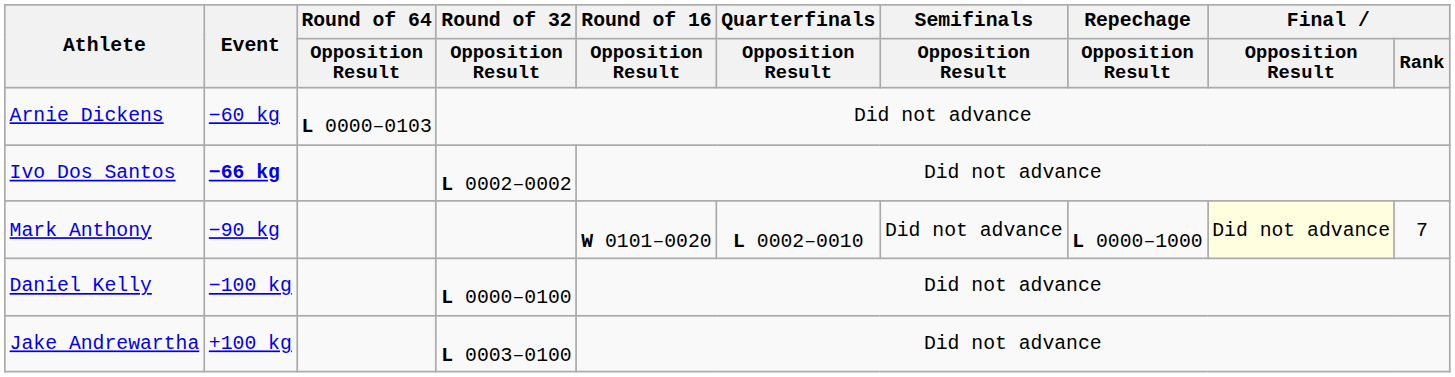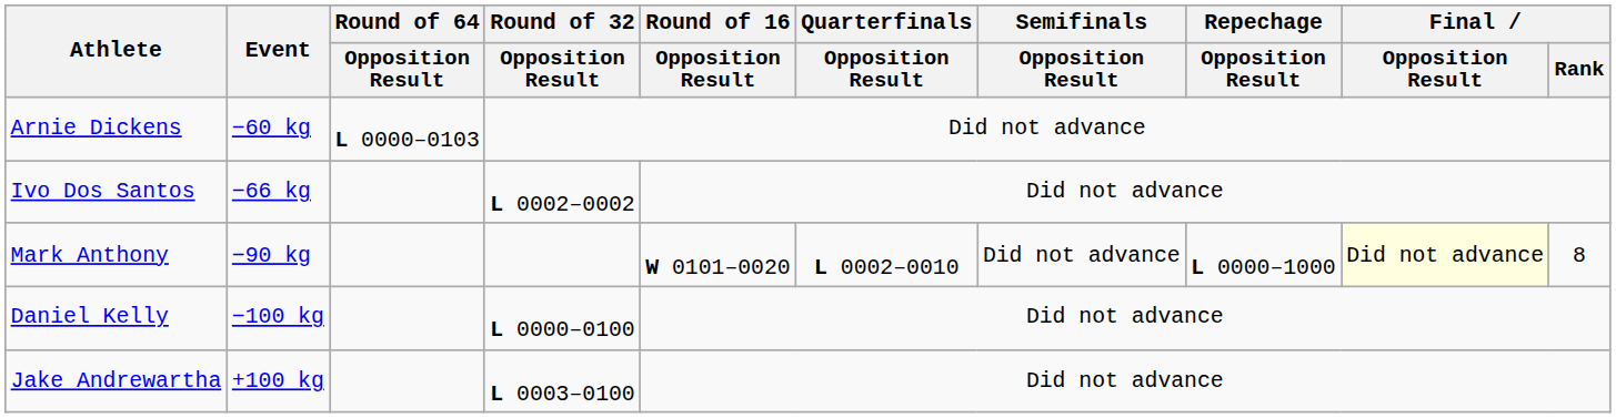Ivo Dos Santos | Event: bold -> normal
Mark Anthony | Final / Rank: 7 -> 8
